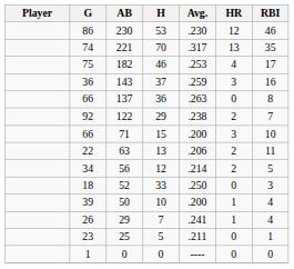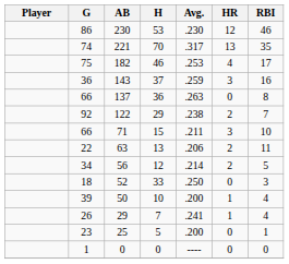71 | Avg.: .200 -> .211
25 | Avg.: .211 -> .200
